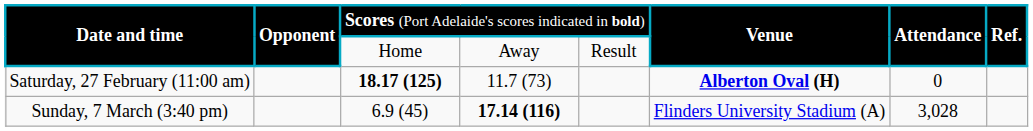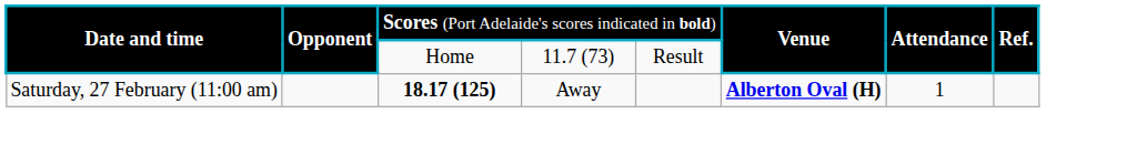Date and time / Home | column 4: Away -> 11.7 (73)
Saturday, 27 February (11:00 am) | column 4: 11.7 (73) -> Away
Saturday, 27 February (11:00 am) | column 7: 0 -> 1
- row: Sunday, 7 March (3:40 pm) | 6.9 (45) | 17.14 (116) | Flinders University Stadium (A) | 3,028
